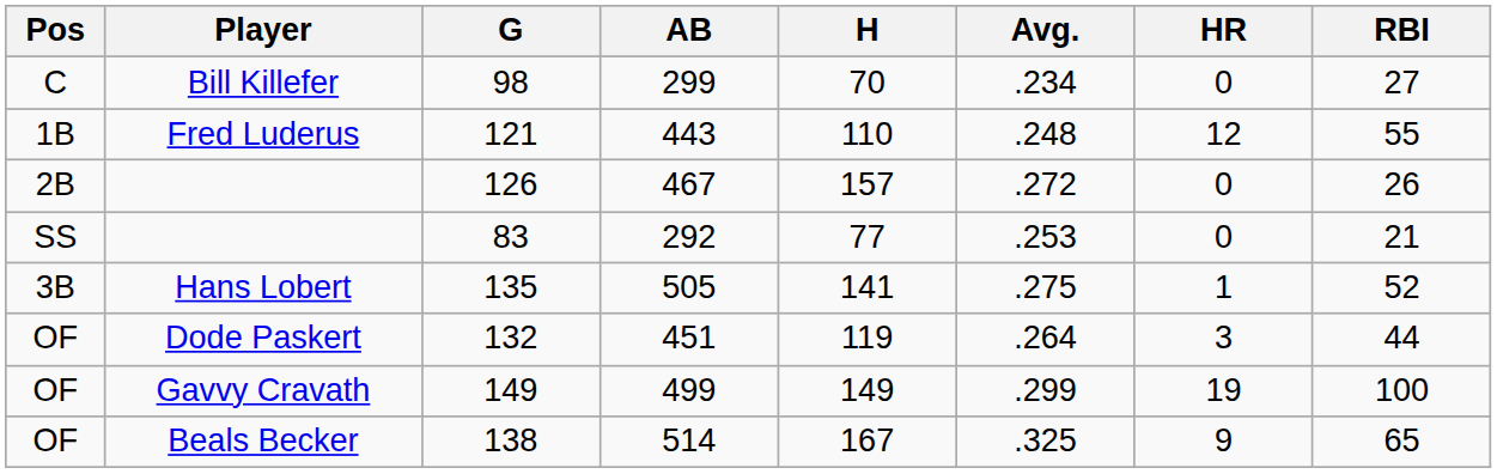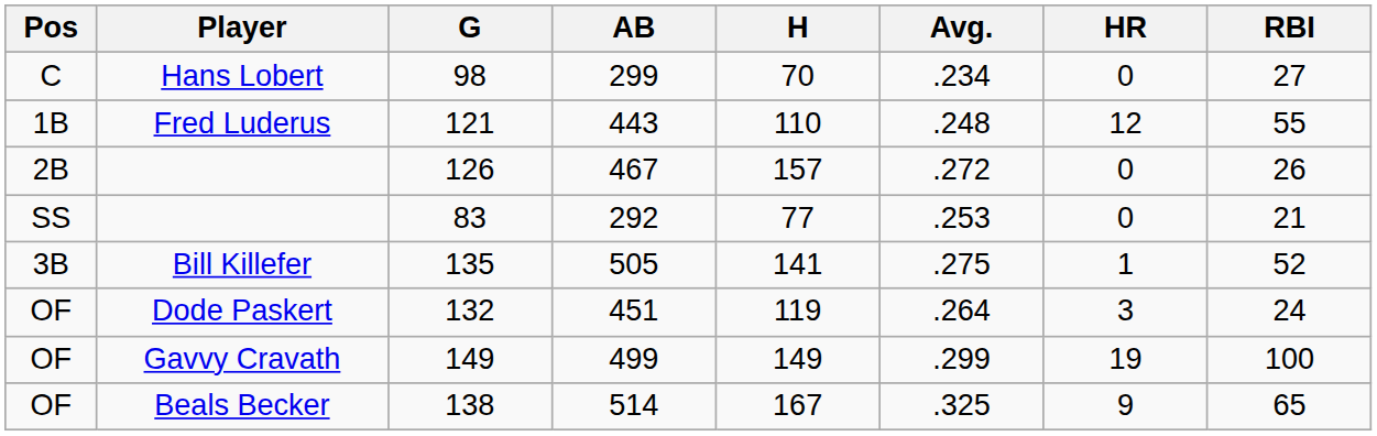98 | Player: Bill Killefer -> Hans Lobert
135 | Player: Hans Lobert -> Bill Killefer
132 | RBI: 44 -> 24
